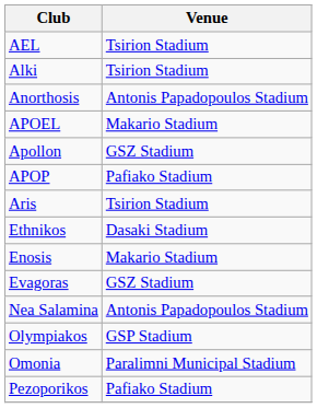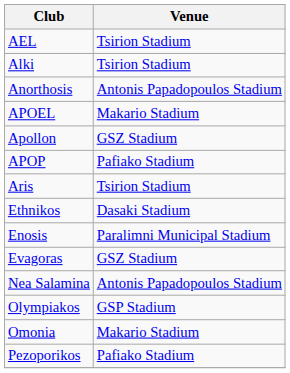Enosis | Venue: Makario Stadium -> Paralimni Municipal Stadium
Omonia | Venue: Paralimni Municipal Stadium -> Makario Stadium
